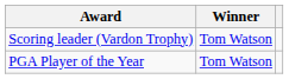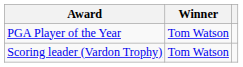rows swapped: PGA Player of the Year <-> Scoring leader (Vardon Trophy)
